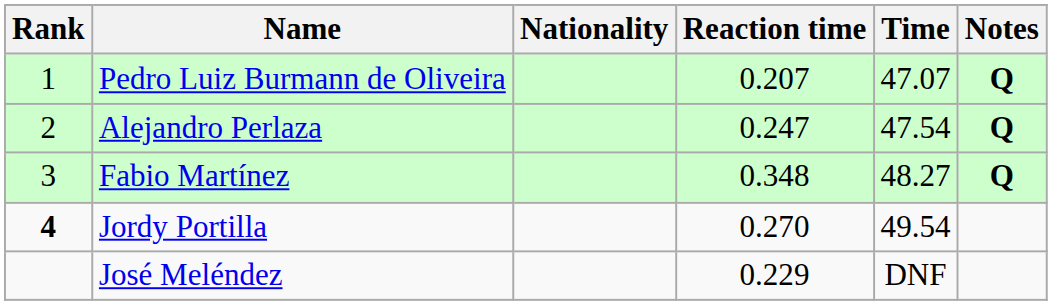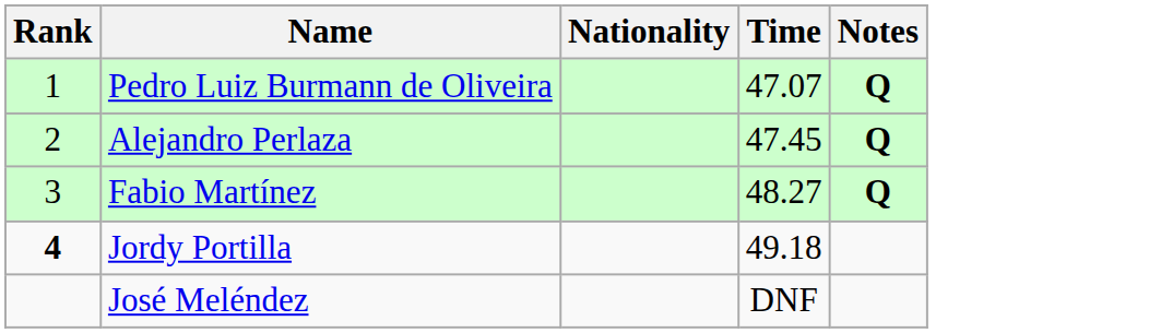- column: Reaction time | 0.207 | 0.247 | 0.348 | 0.270 | 0.229
Alejandro Perlaza | Time: 47.54 -> 47.45
Jordy Portilla | Time: 49.54 -> 49.18
